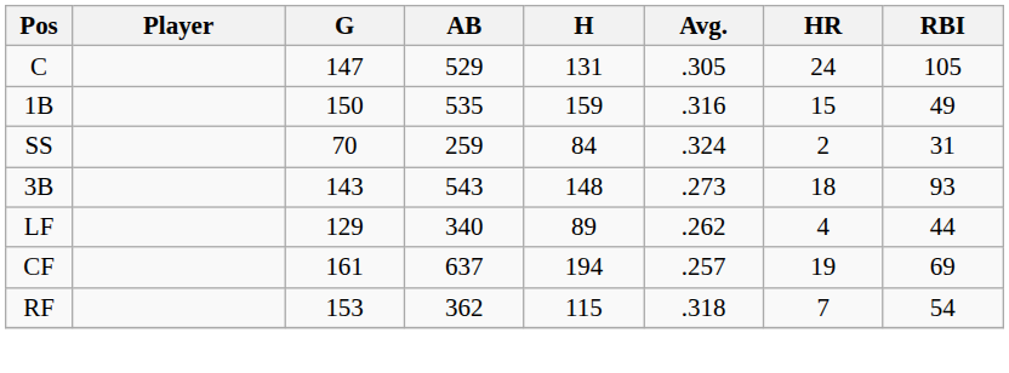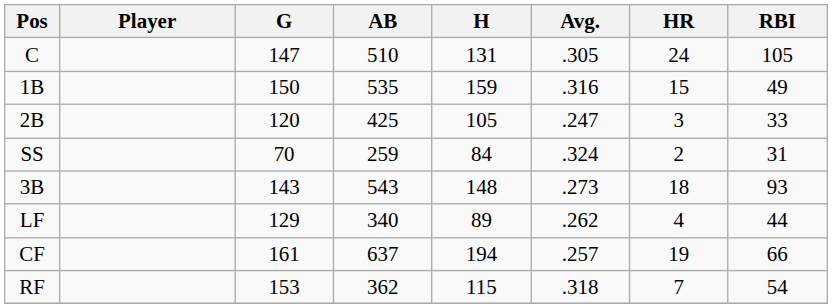C | AB: 529 -> 510
+ row: 2B | 120 | 425 | 105 | .247 | 3 | 33
CF | RBI: 69 -> 66
